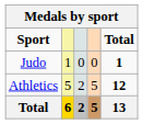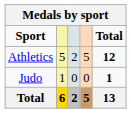rows swapped: Athletics <-> Judo
